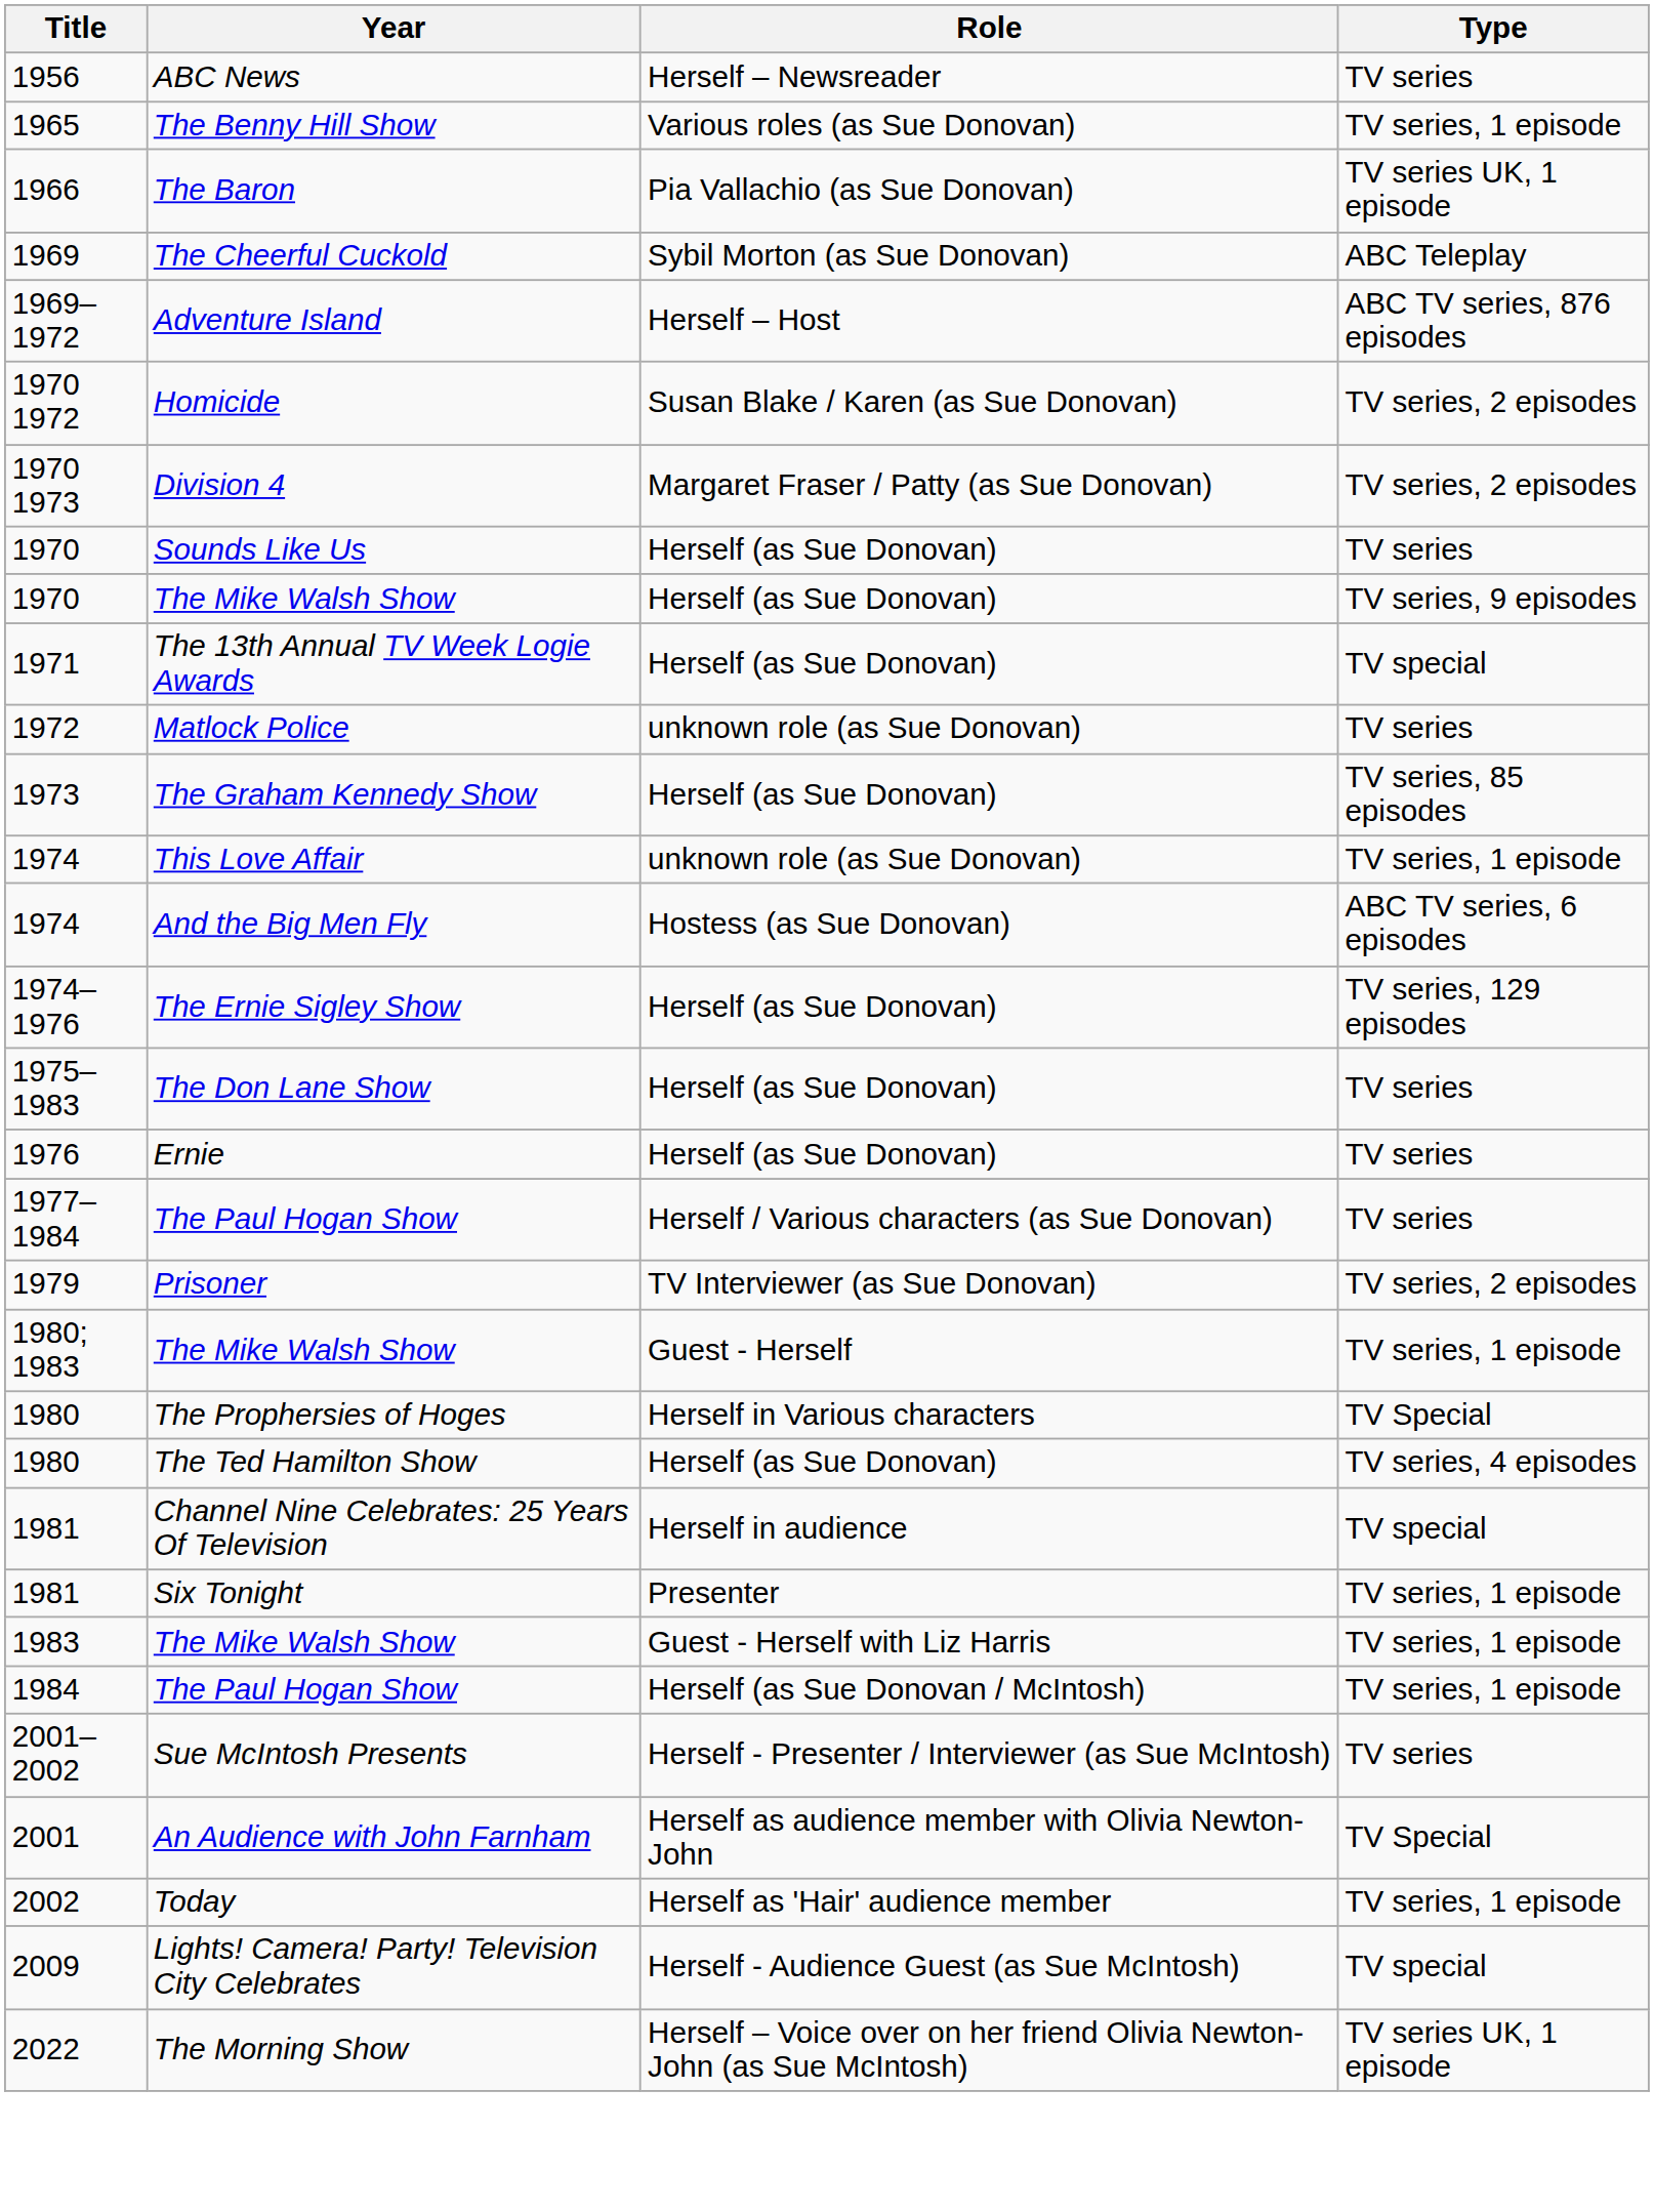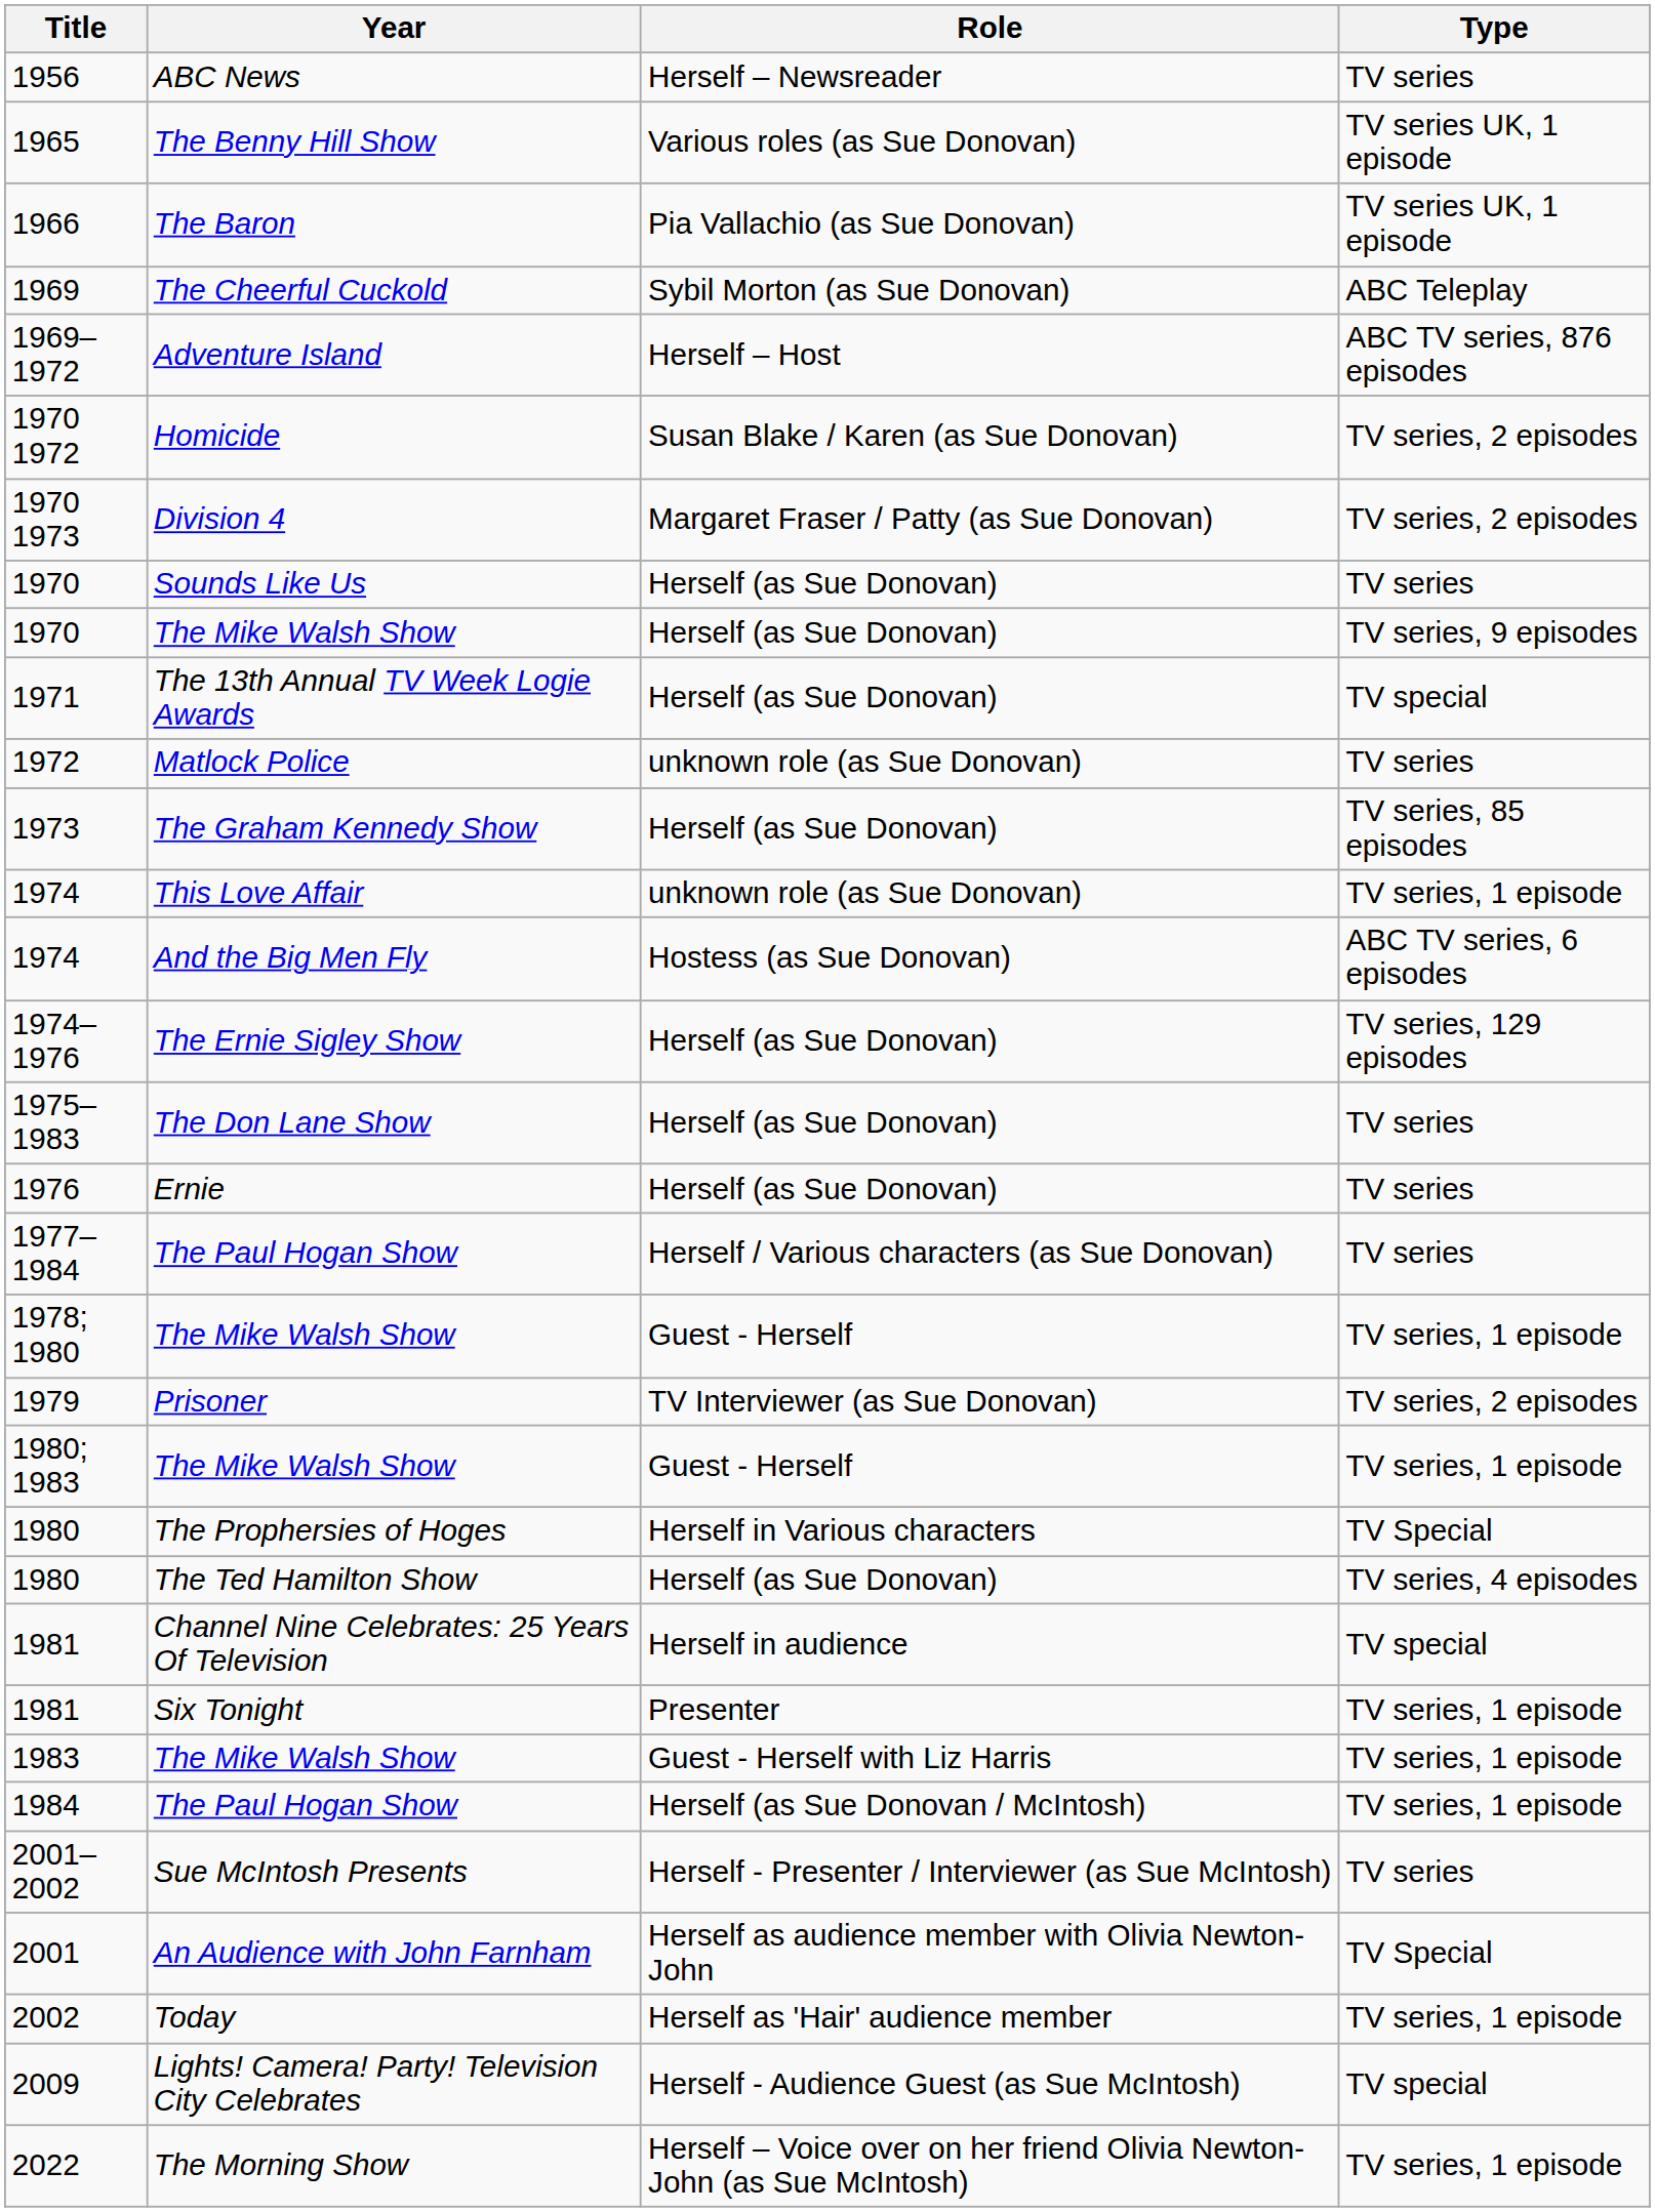1965 | Type: TV series, 1 episode -> TV series UK, 1 episode
+ row: 1978; 1980 | The Mike Walsh Show | Guest - Herself | TV series, 1 episode
2022 | Type: TV series UK, 1 episode -> TV series, 1 episode
